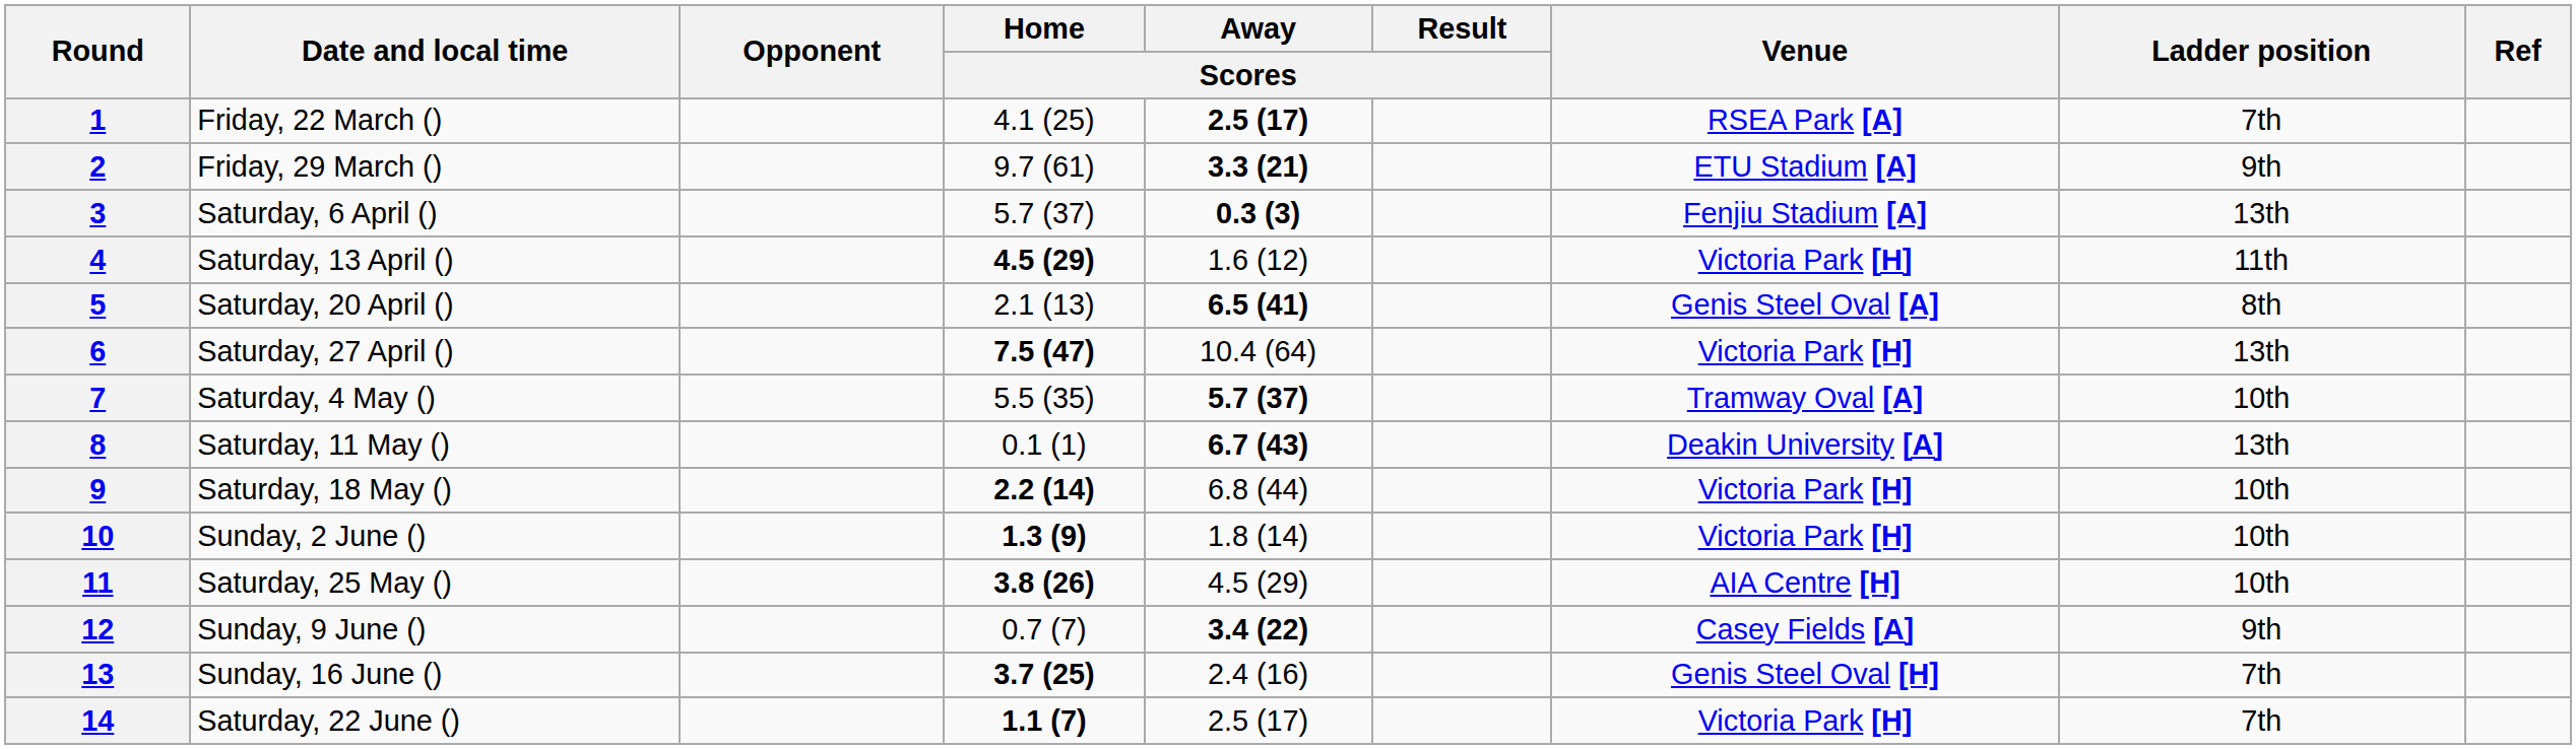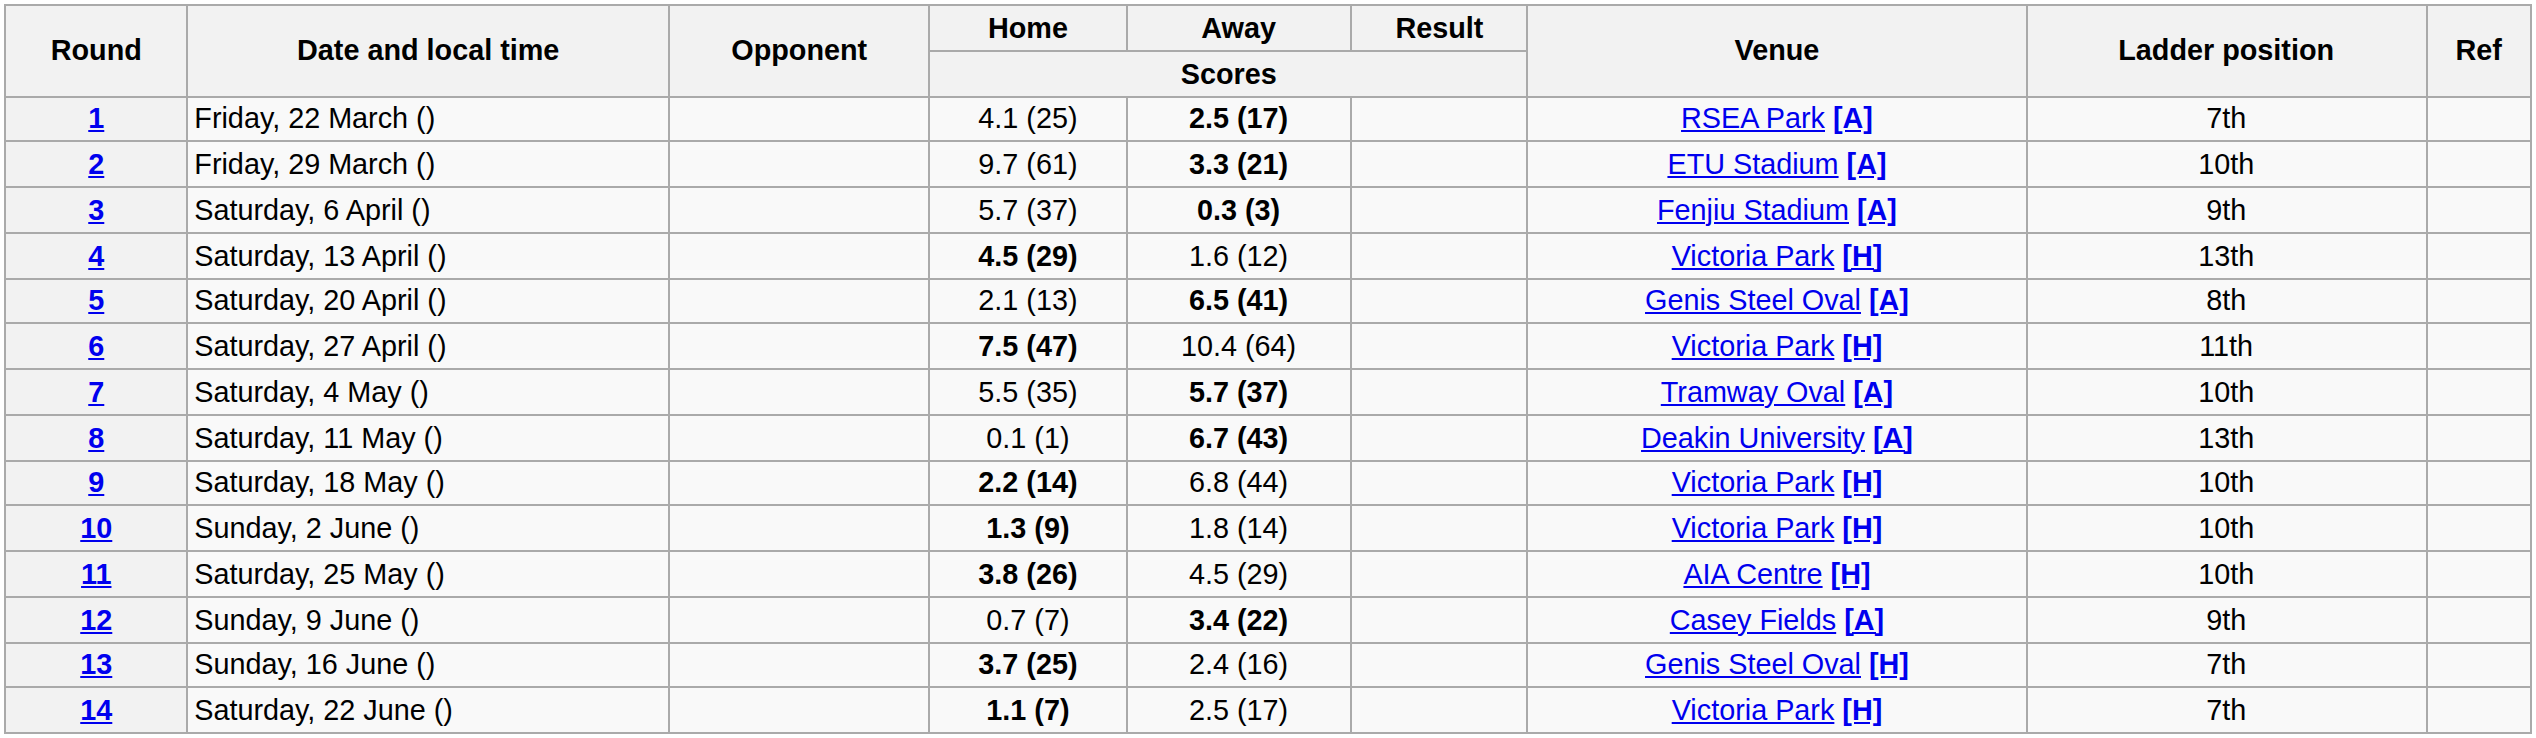2 | Ladder position: 9th -> 10th
3 | Ladder position: 13th -> 9th
4 | Ladder position: 11th -> 13th
6 | Ladder position: 13th -> 11th
